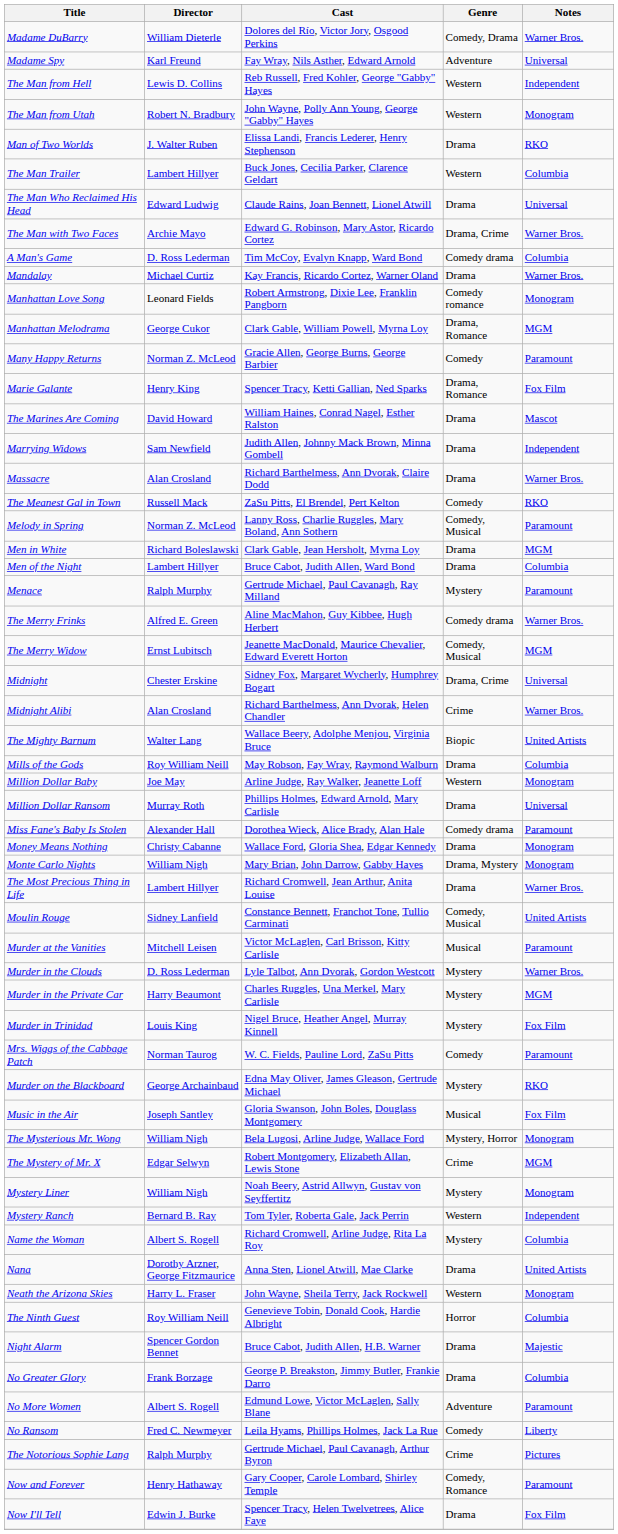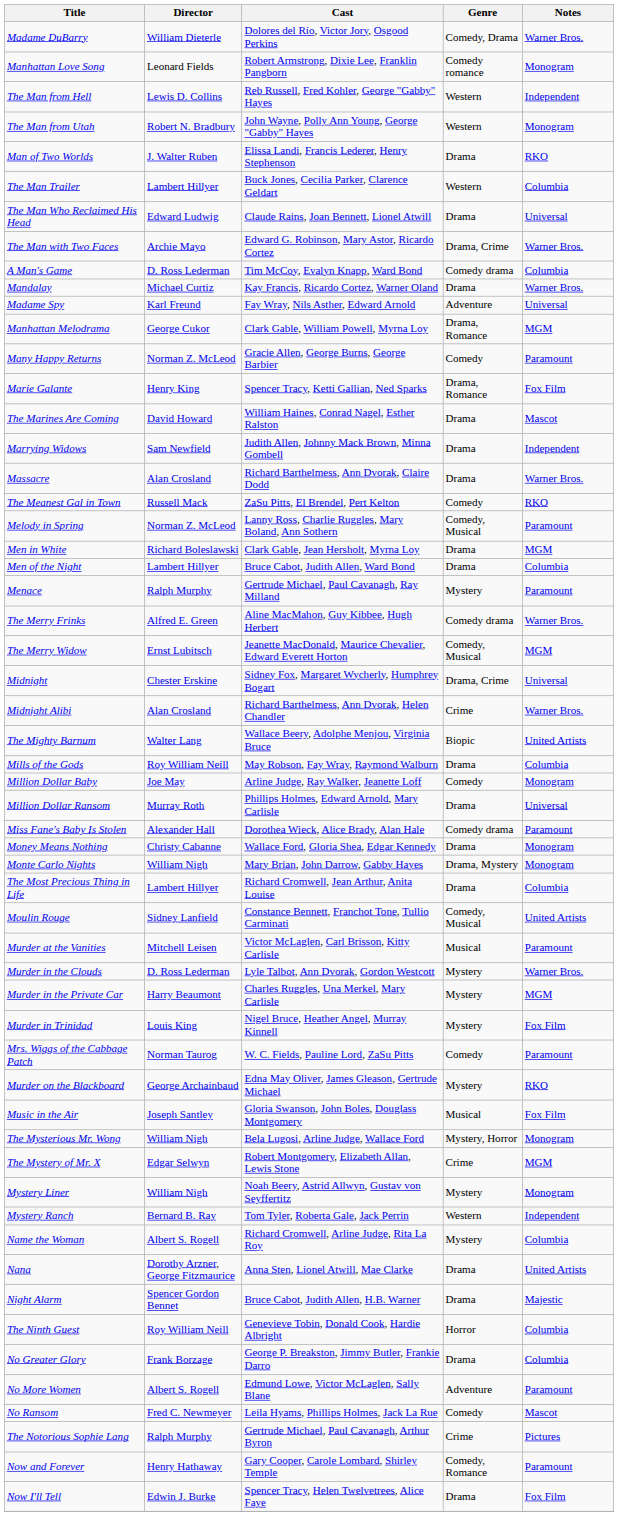rows swapped: Madame Spy <-> Manhattan Love Song
Million Dollar Baby | Genre: Western -> Comedy
The Most Precious Thing in Life | Notes: Warner Bros. -> Columbia
- row: Neath the Arizona Skies | Harry L. Fraser | John Wayne, Sheila Terry, Jack Rockwell | Western | Monogram
rows swapped: Night Alarm <-> The Ninth Guest
No Ransom | Notes: Liberty -> Mascot
